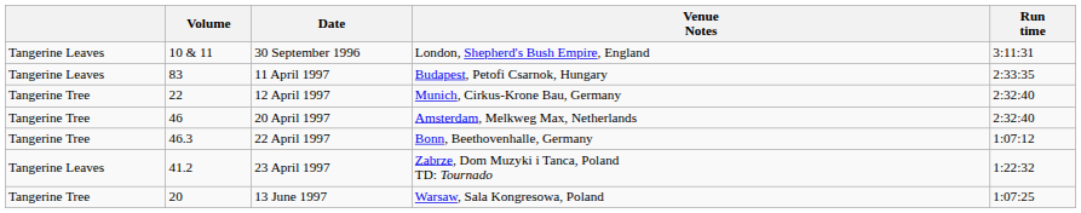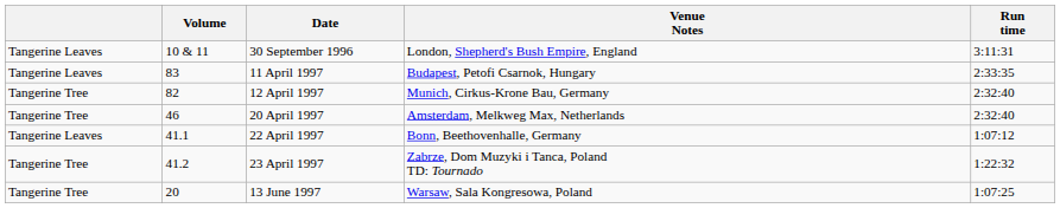12 April 1997 | Volume: 22 -> 82
22 April 1997 | column 1: Tangerine Tree -> Tangerine Leaves
22 April 1997 | Volume: 46.3 -> 41.1
23 April 1997 | column 1: Tangerine Leaves -> Tangerine Tree
